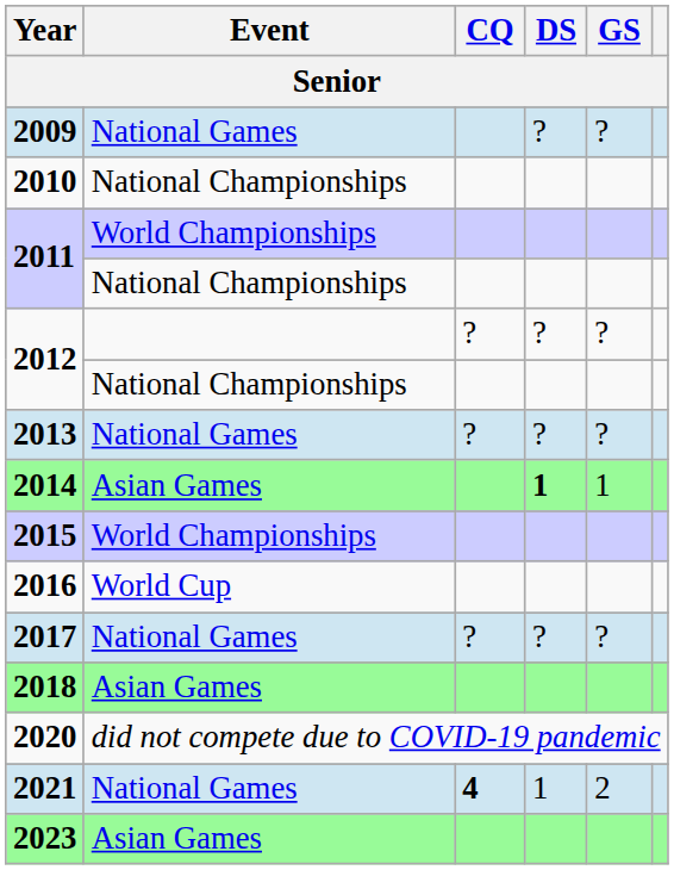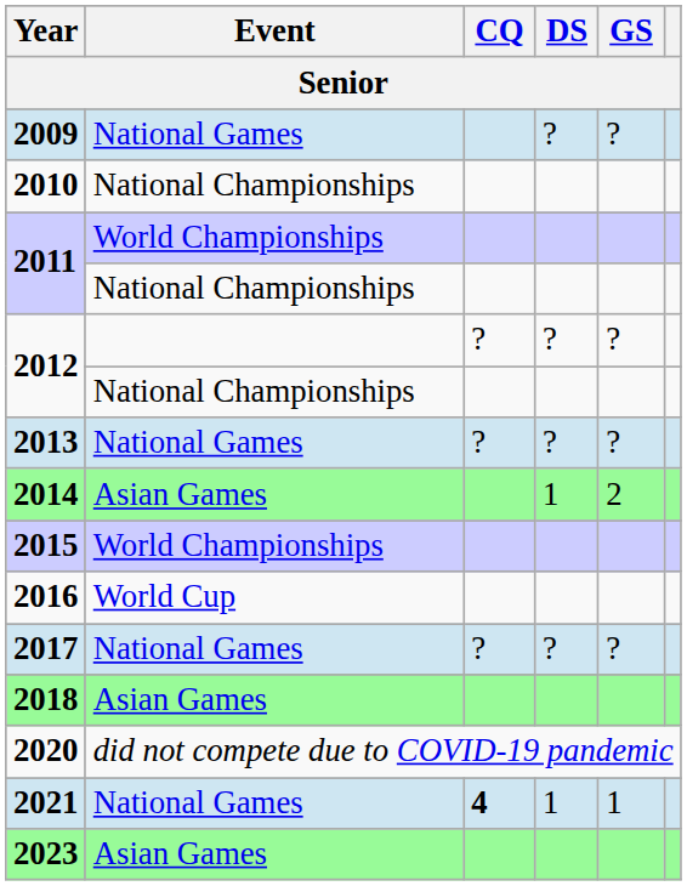2014 | DS: bold -> normal
2014 | GS: 1 -> 2
2021 | GS: 2 -> 1
